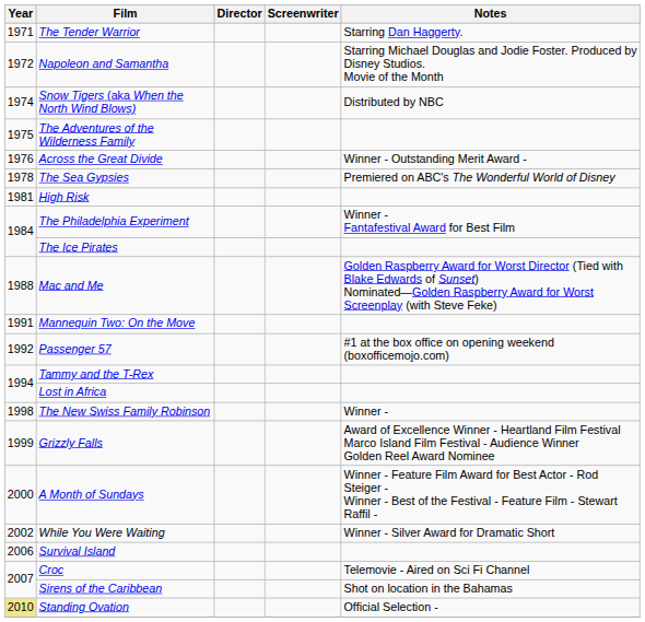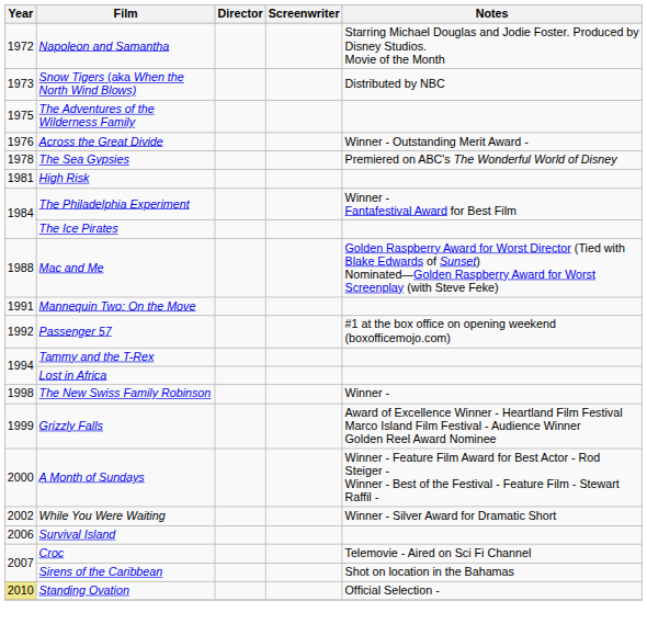- row: 1971 | The Tender Warrior | Starring Dan Haggerty.
Snow Tigers (aka When the North Wind Blows) | Year: 1974 -> 1973
